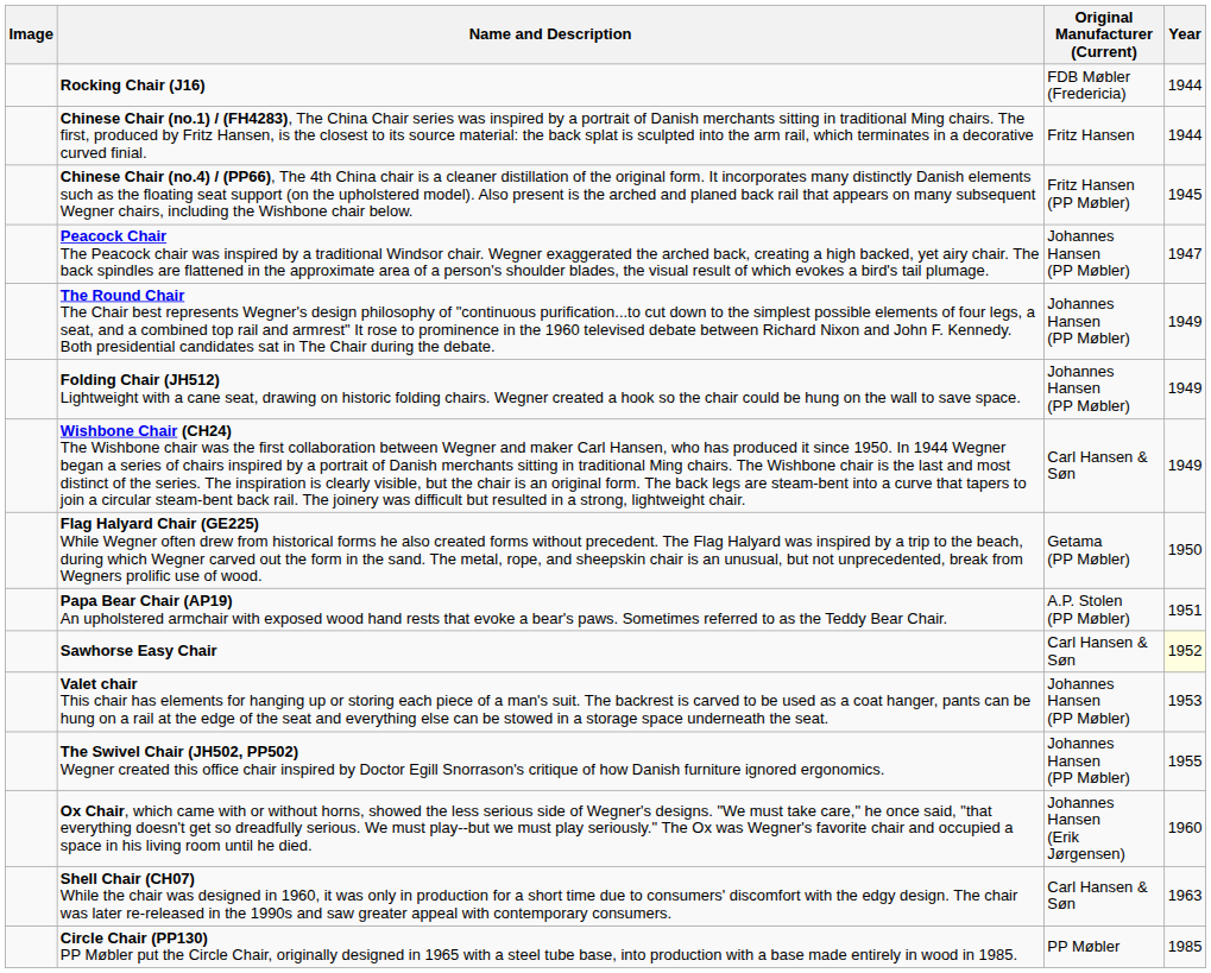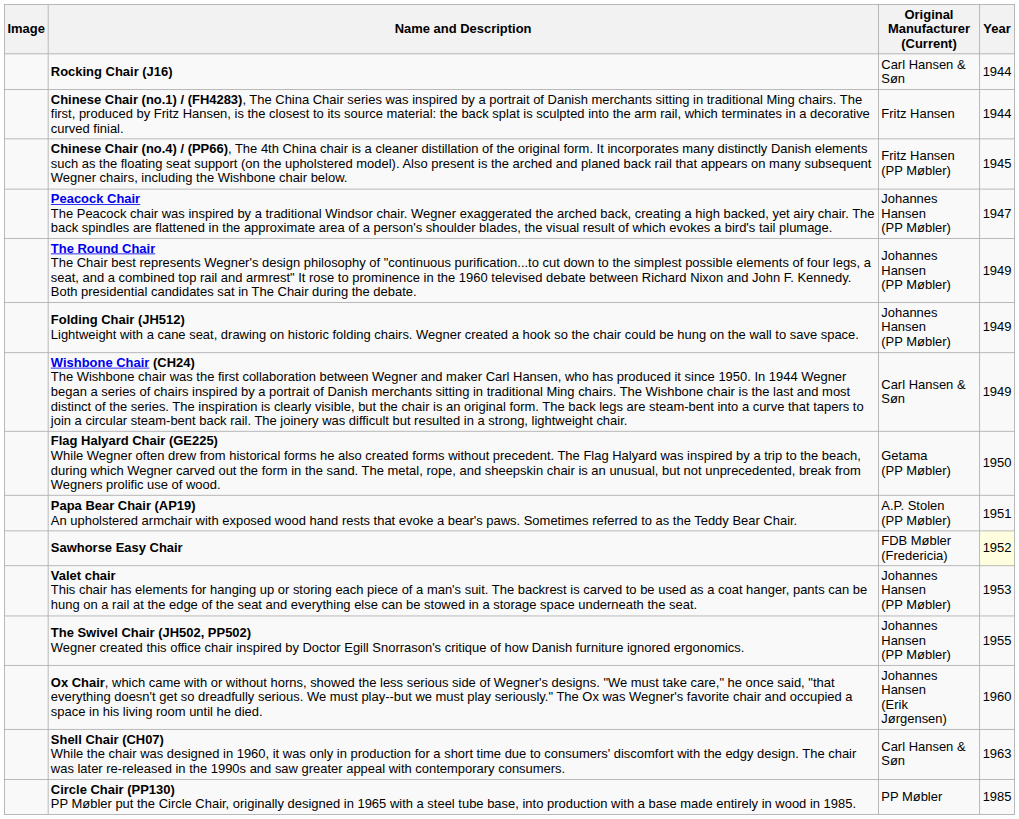Rocking Chair (J16) | Original Manufacturer (Current): FDB Møbler (Fredericia) -> Carl Hansen & Søn
Sawhorse Easy Chair | Original Manufacturer (Current): Carl Hansen & Søn -> FDB Møbler (Fredericia)
